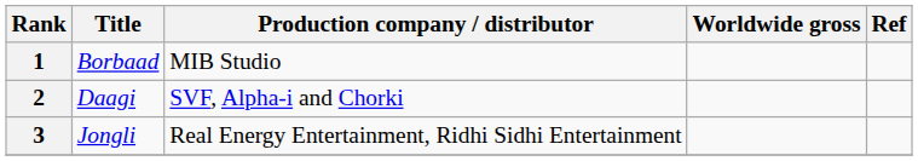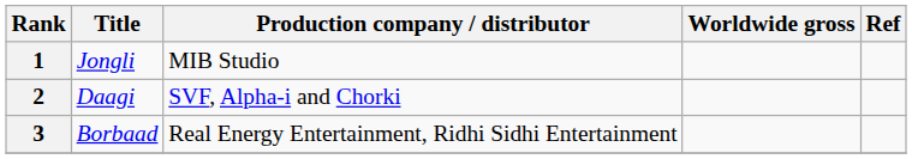1 | Title: Borbaad -> Jongli
3 | Title: Jongli -> Borbaad
